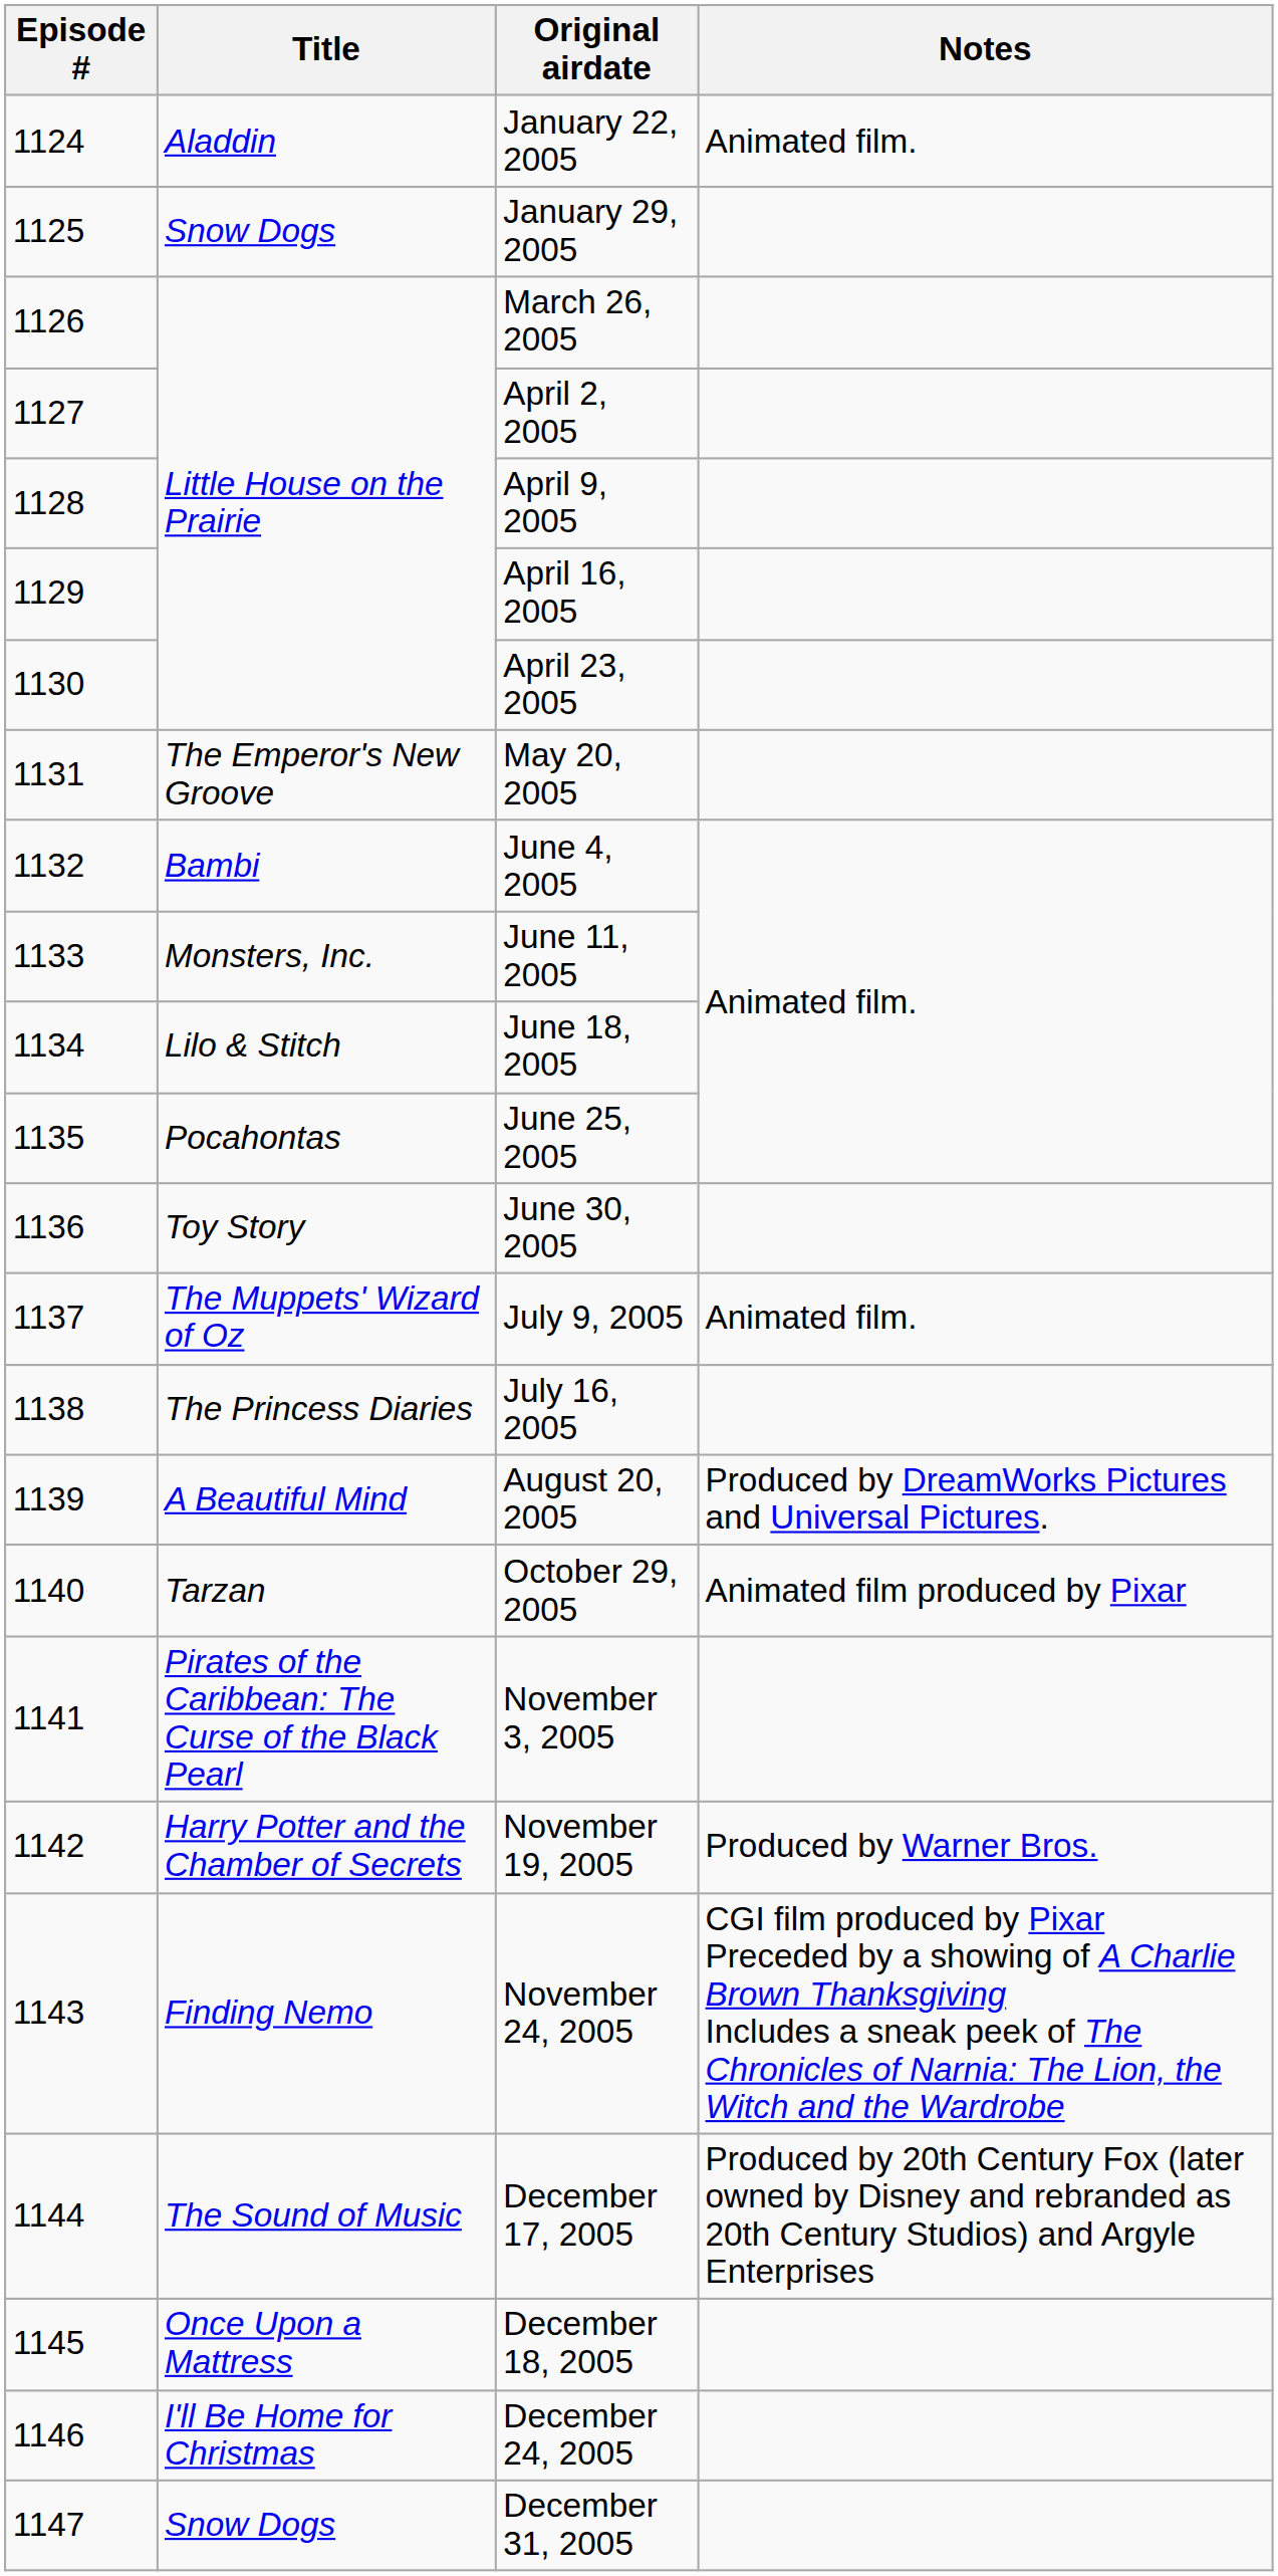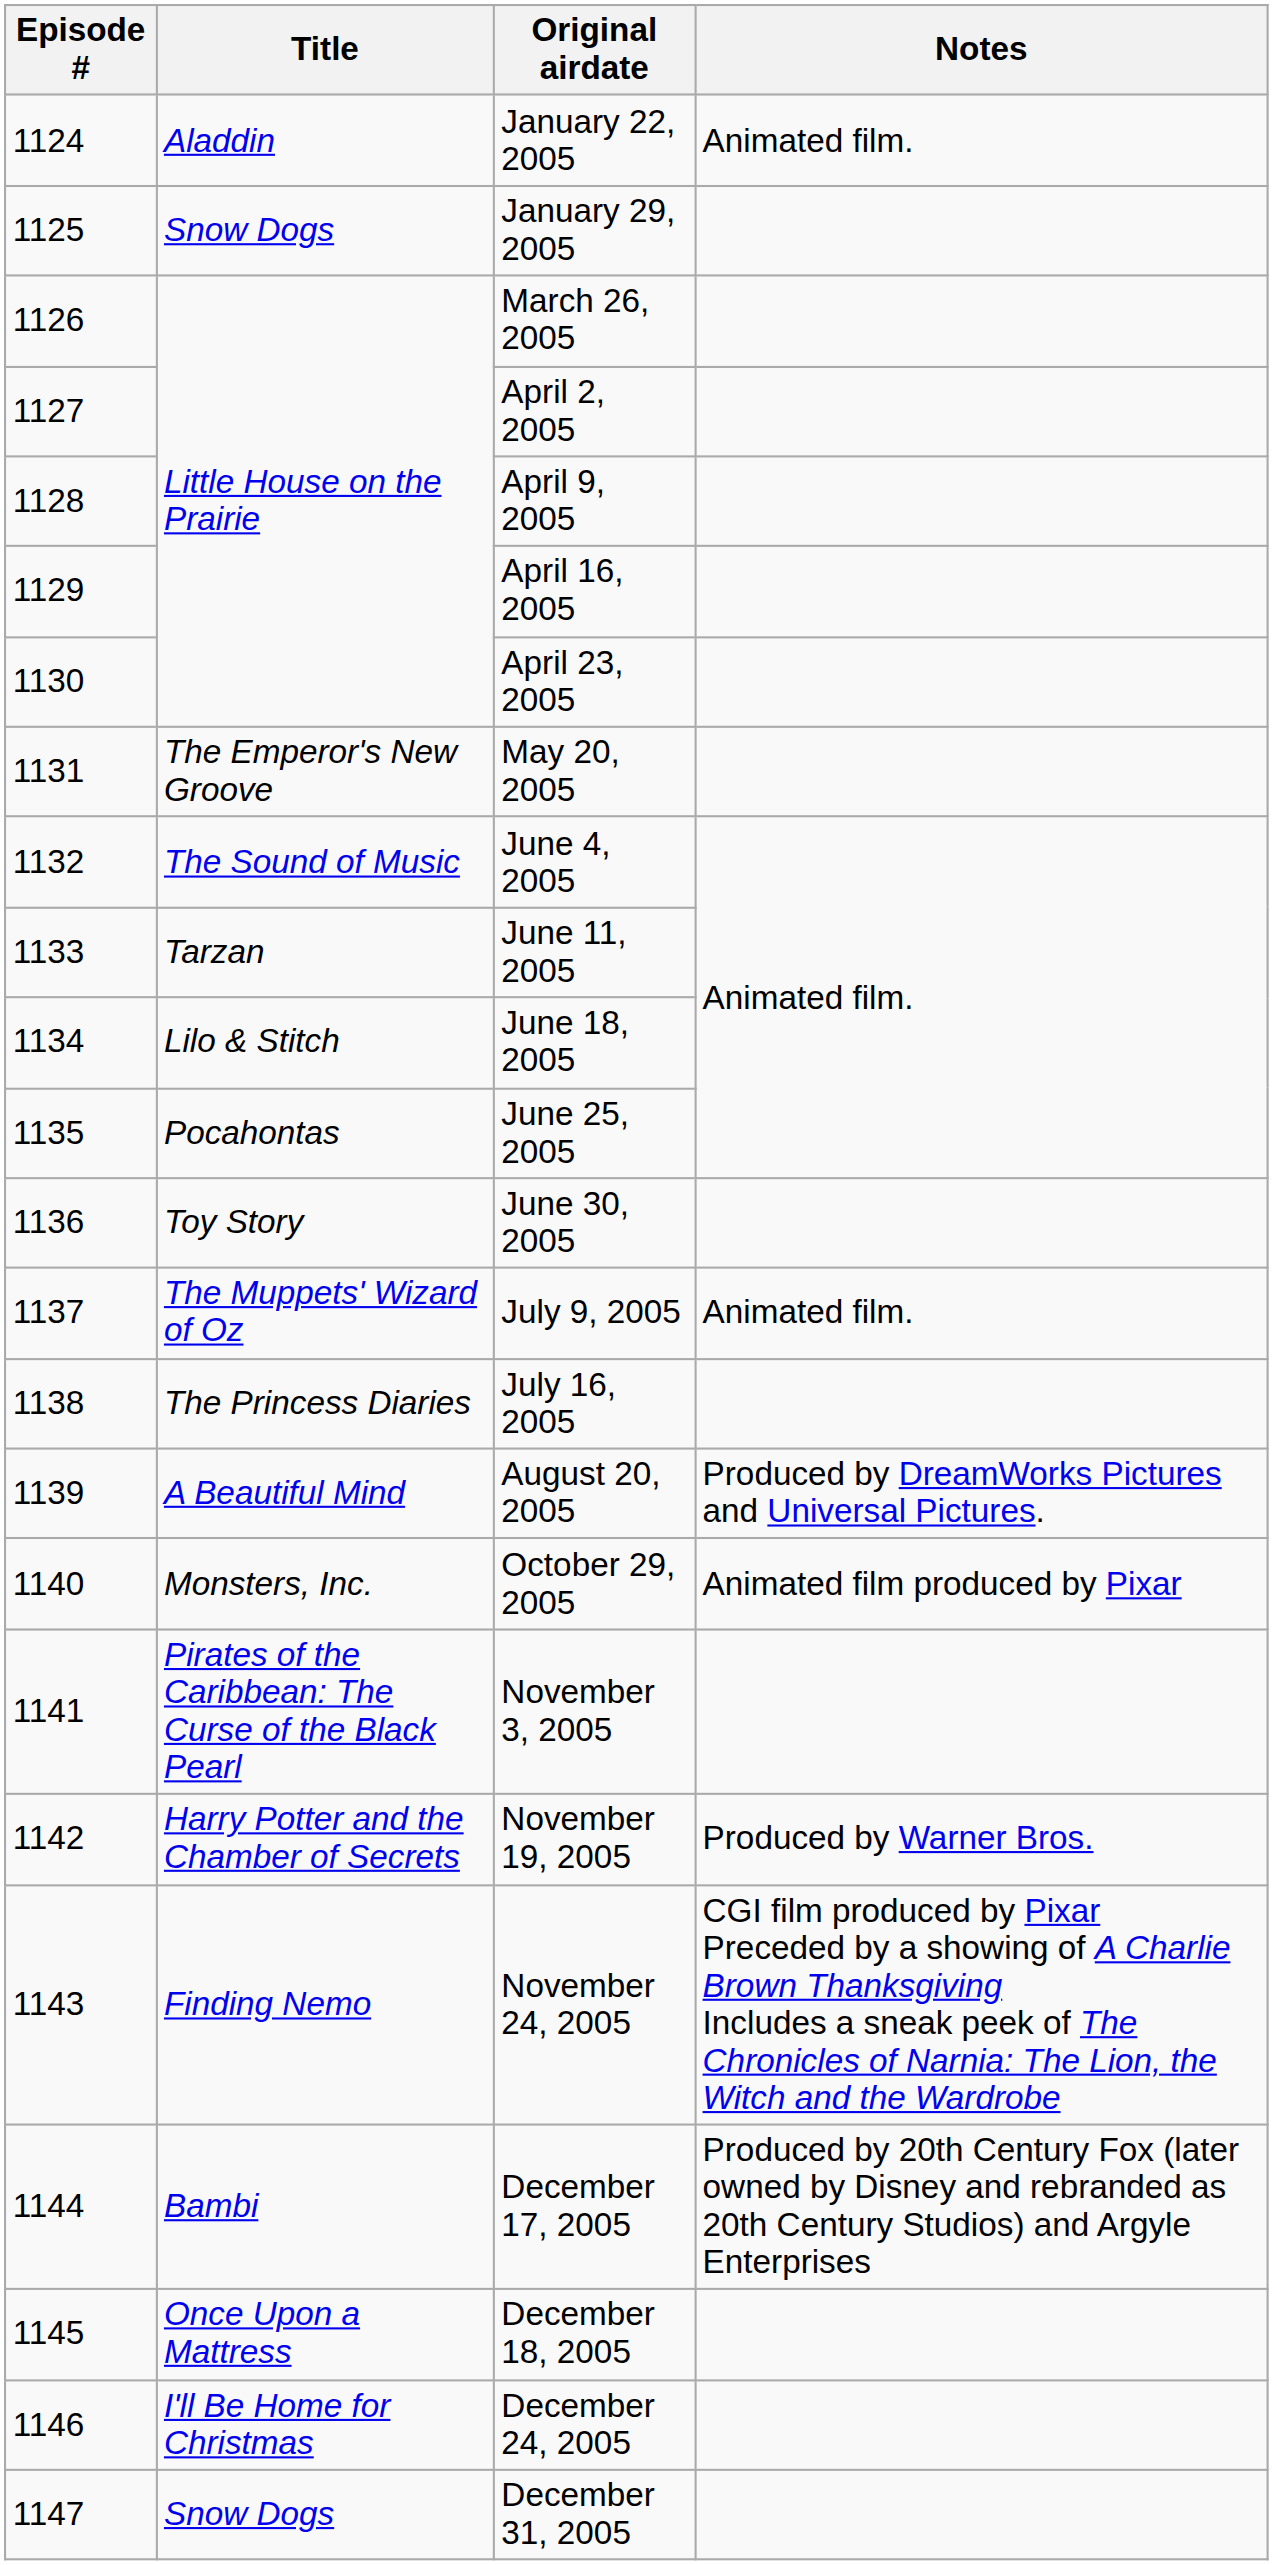June 4, 2005 | Title: Bambi -> The Sound of Music
June 11, 2005 | Title: Monsters, Inc. -> Tarzan
October 29, 2005 | Title: Tarzan -> Monsters, Inc.
December 17, 2005 | Title: The Sound of Music -> Bambi
